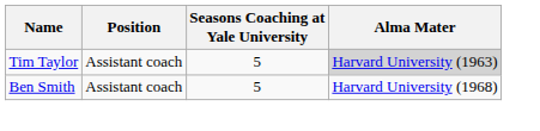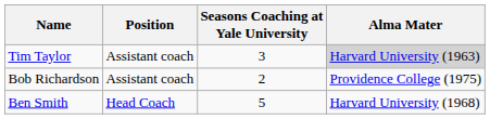Tim Taylor | Seasons Coaching at Yale University: 5 -> 3
+ row: Bob Richardson | Assistant coach | 2 | Providence College (1975)
Ben Smith | Position: Assistant coach -> Head Coach
